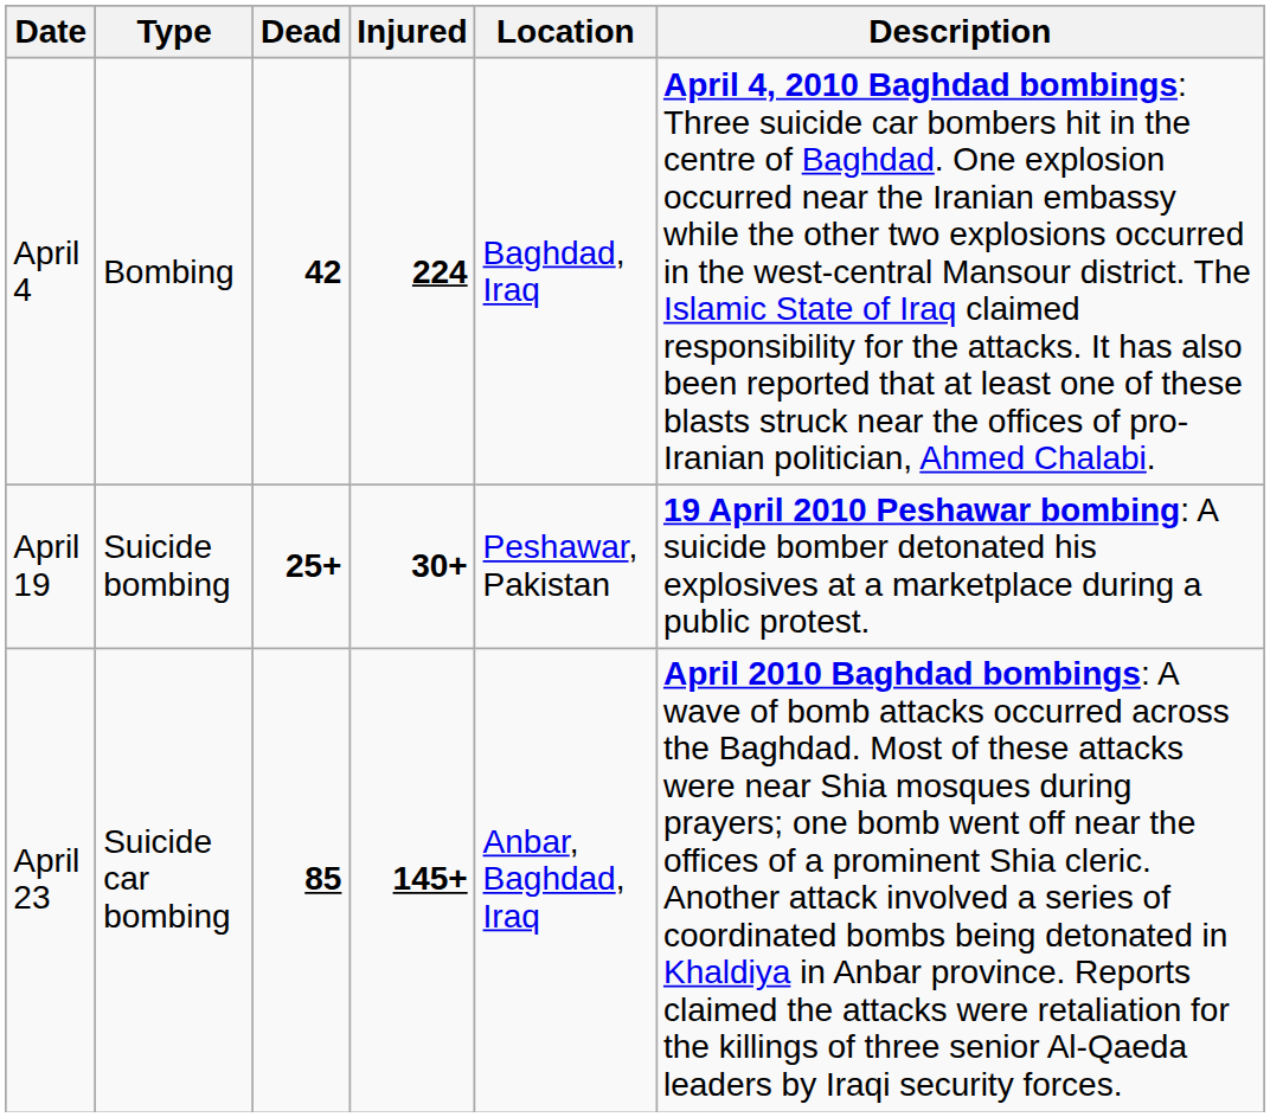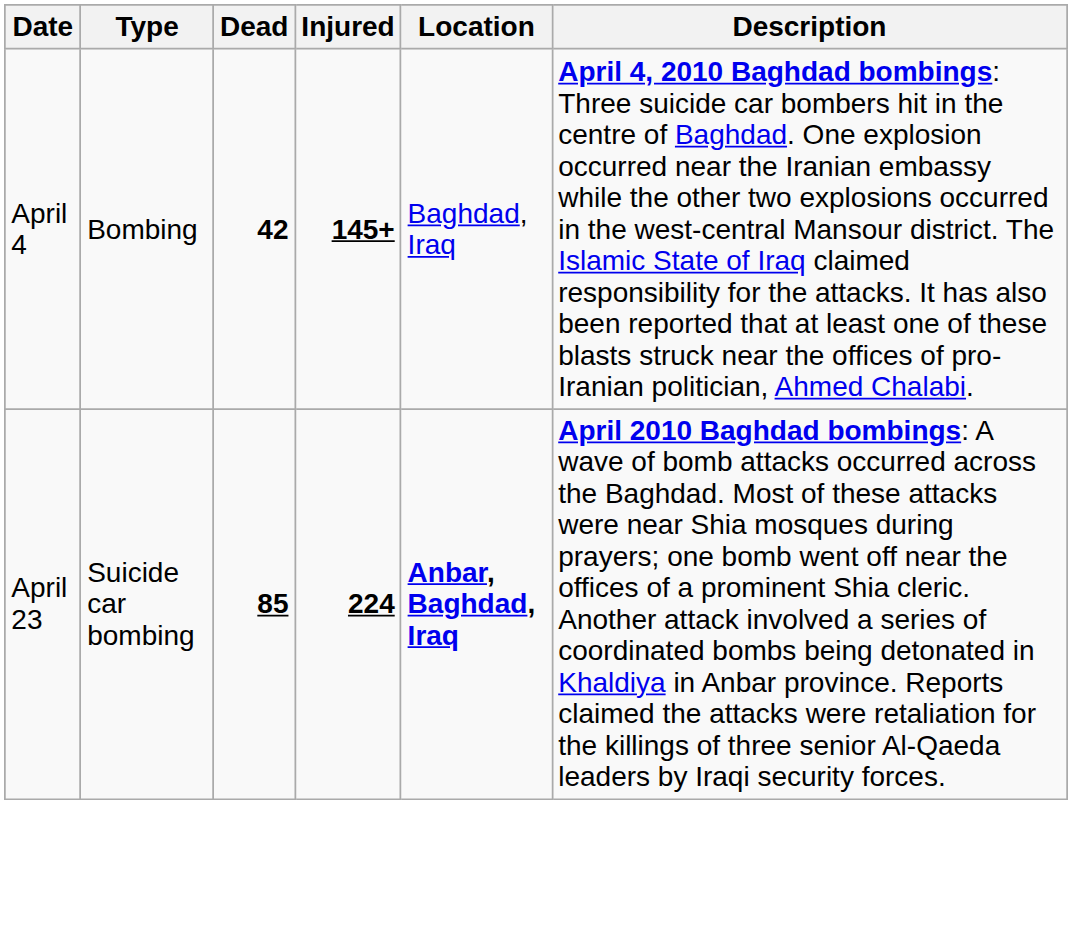April 4 | Injured: 224 -> 145+
- row: April 19 | Suicide bombing | 25+ | 30+ | Peshawar, Pakistan | 19 April 2010 Peshawar bombing: A suicide bomber detonated his explosives at a marketplace during a public protest.
April 23 | Injured: 145+ -> 224
April 23 | Location: normal -> bold
